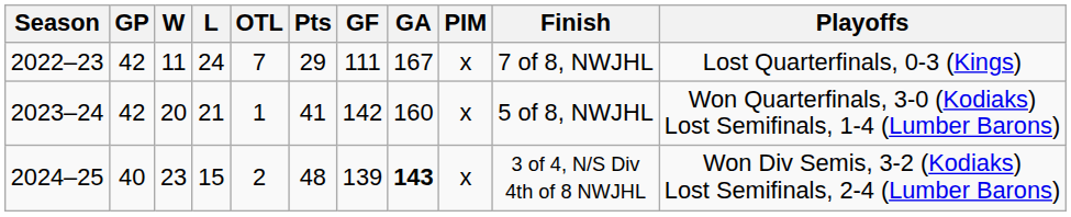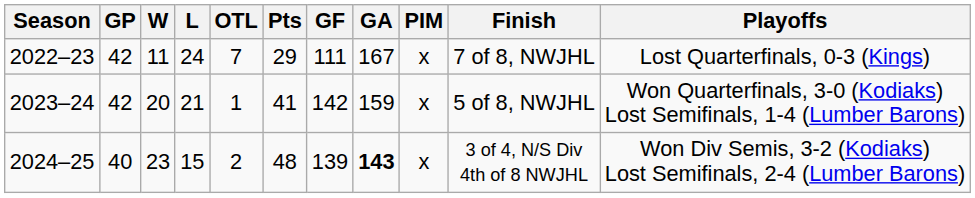2023–24 | GA: 160 -> 159
